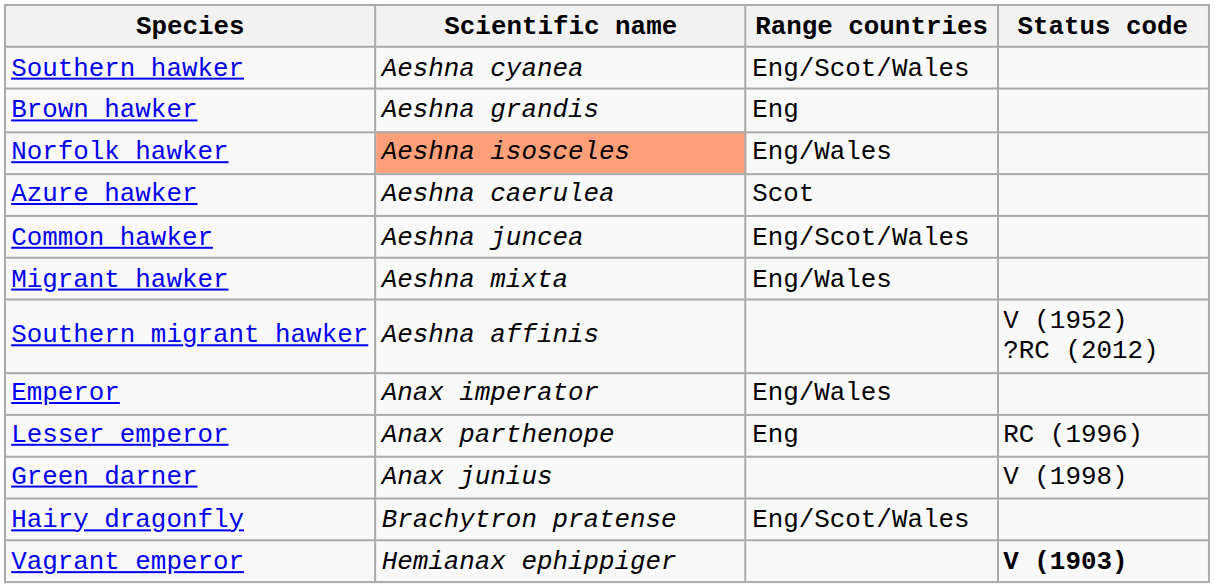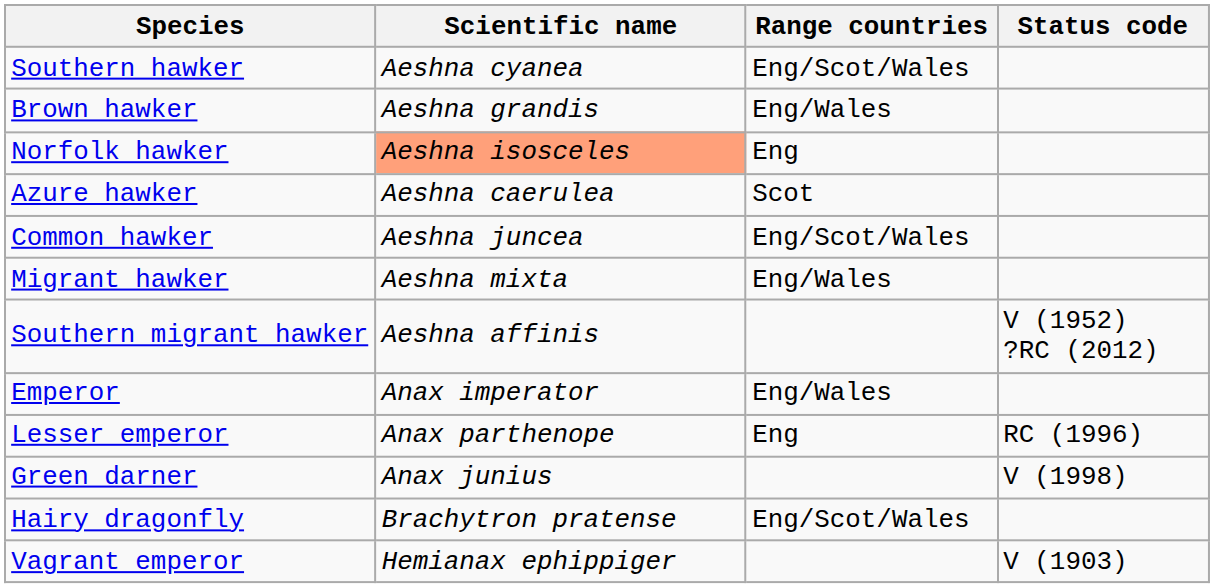Brown hawker | Range countries: Eng -> Eng/Wales
Norfolk hawker | Range countries: Eng/Wales -> Eng
Vagrant emperor | Status code: bold -> normal
